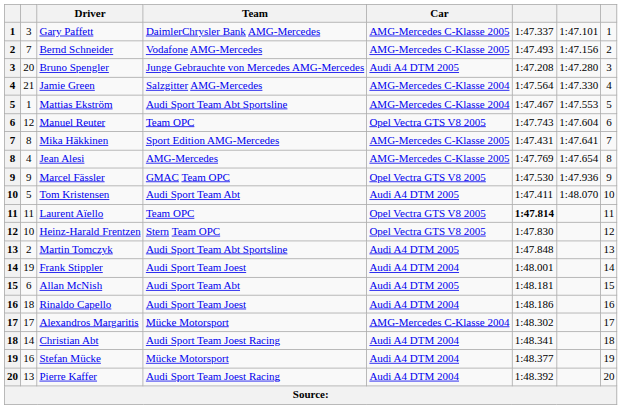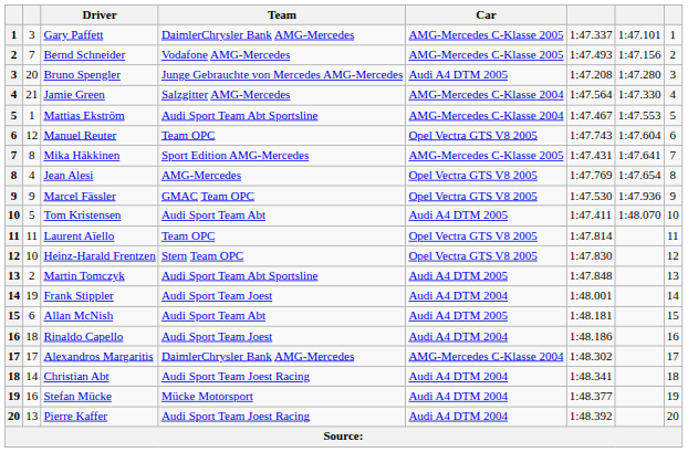Jean Alesi | Car: AMG-Mercedes C-Klasse 2005 -> Opel Vectra GTS V8 2005
Laurent Aïello | column 6: bold -> normal
Alexandros Margaritis | Team: Mücke Motorsport -> DaimlerChrysler Bank AMG-Mercedes
